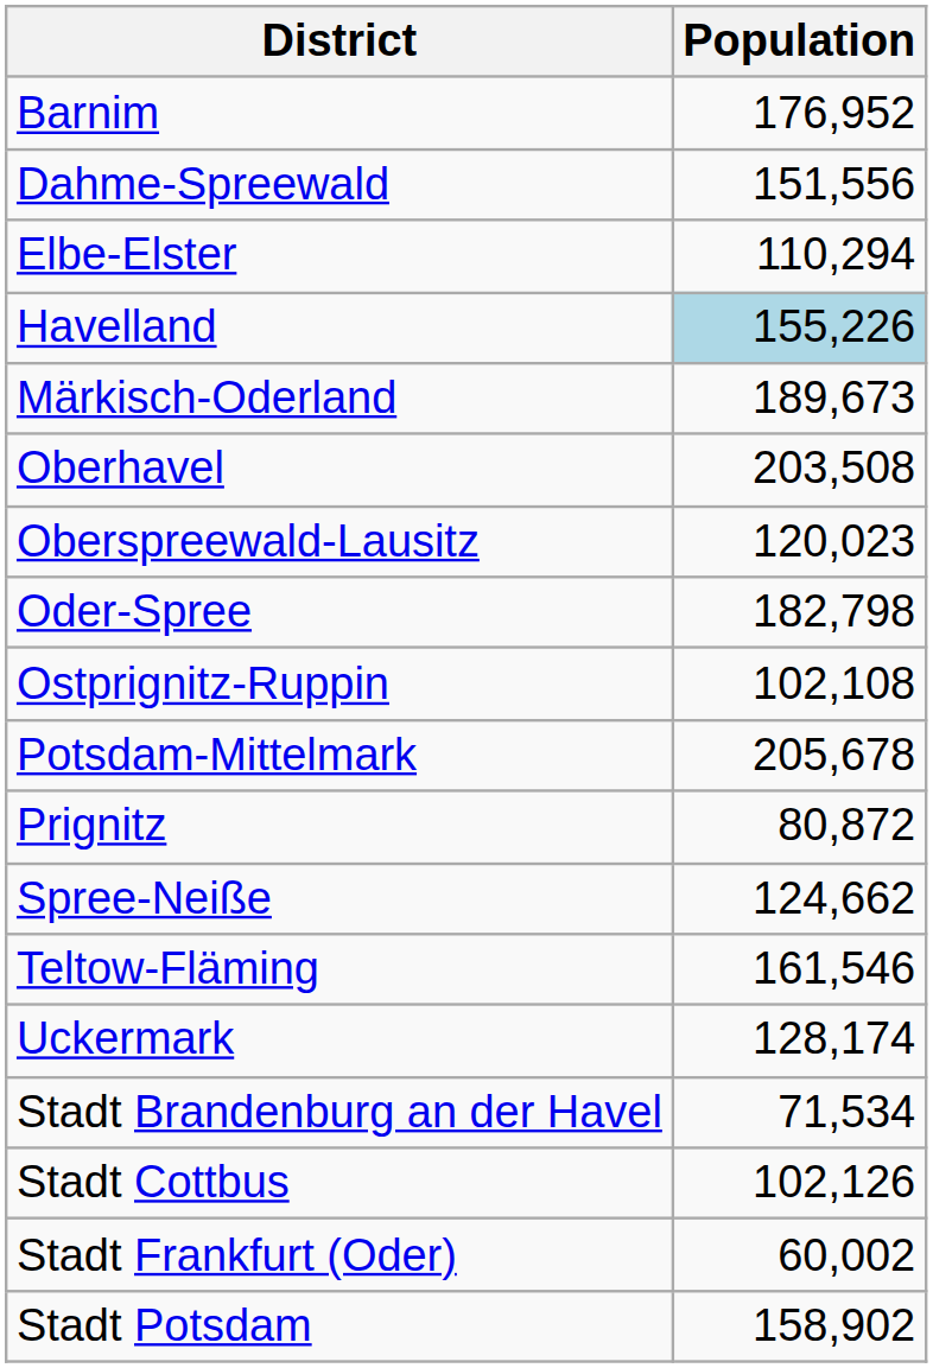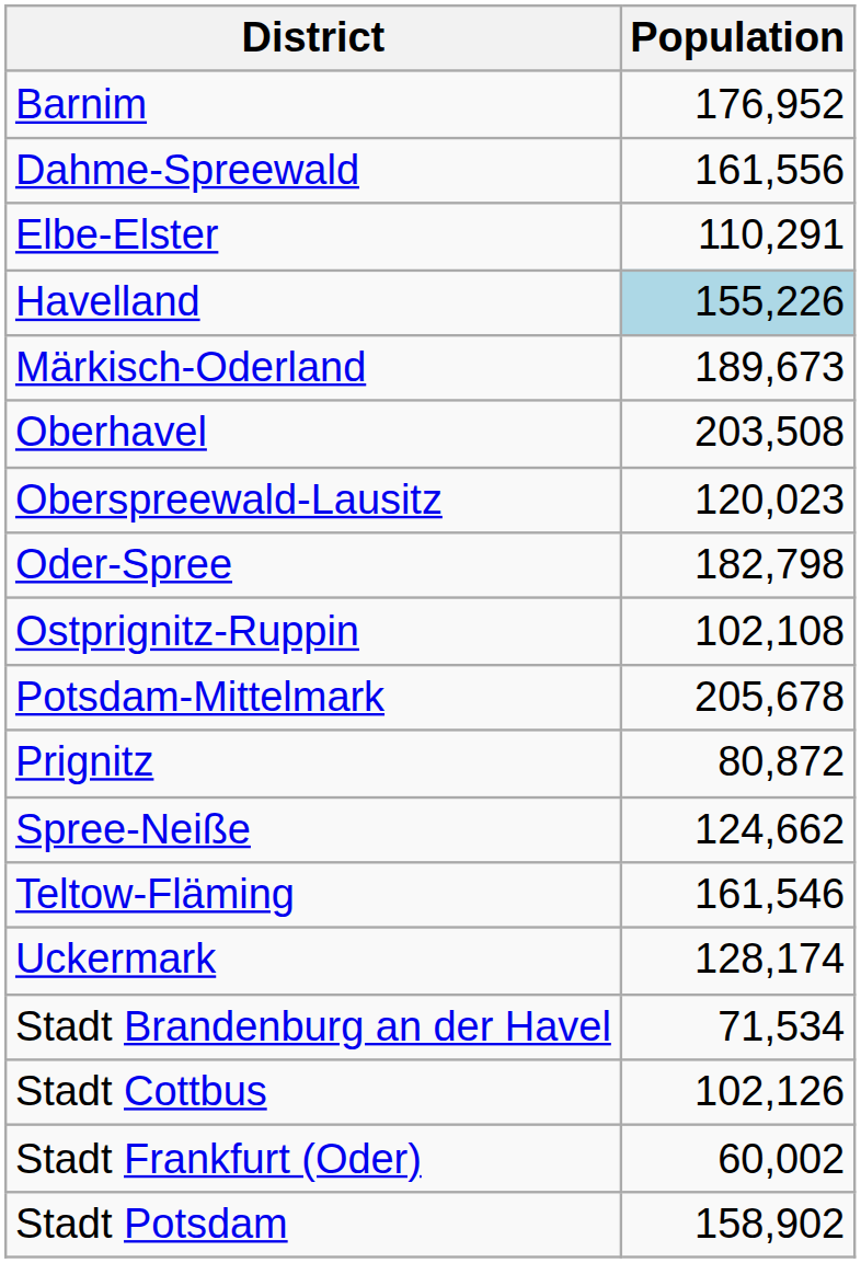Dahme-Spreewald | Population: 151,556 -> 161,556
Elbe-Elster | Population: 110,294 -> 110,291
